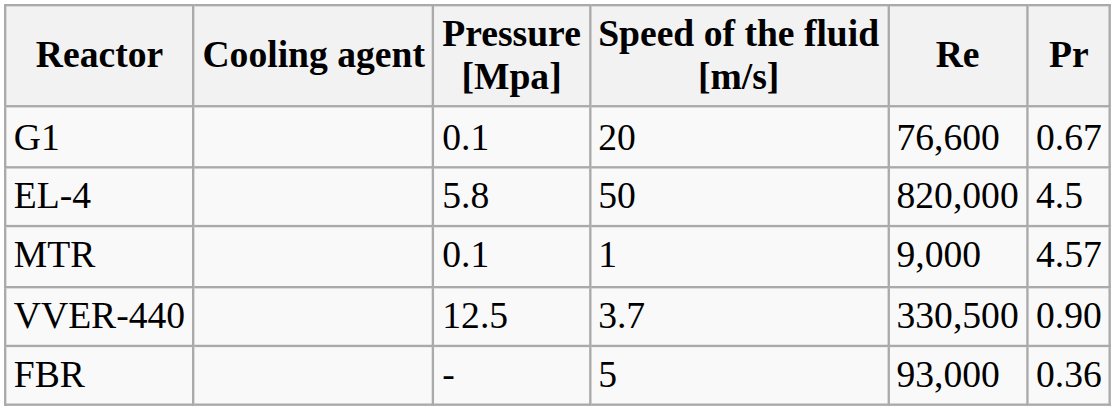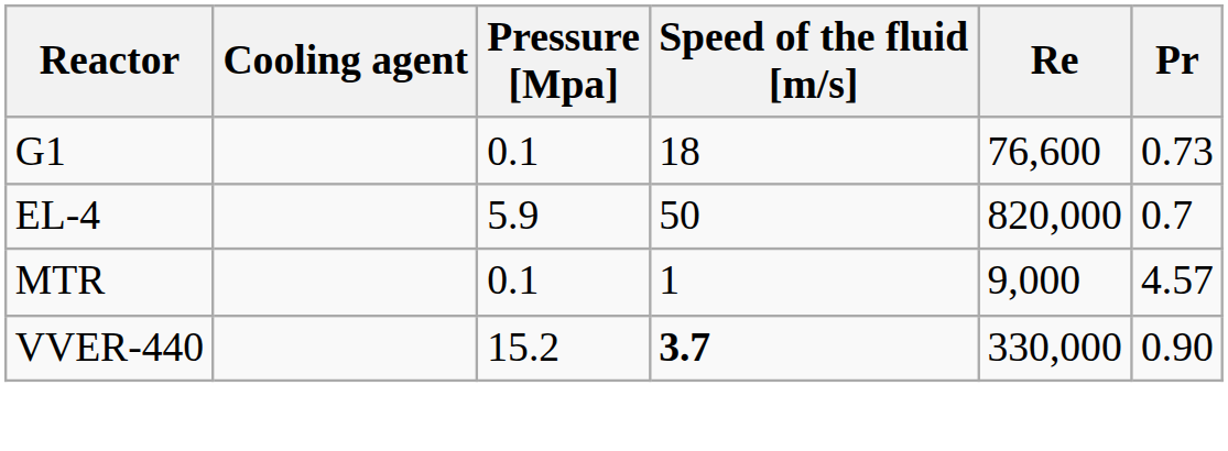G1 | Speed of the fluid [m/s]: 20 -> 18
G1 | Pr: 0.67 -> 0.73
EL-4 | Pressure [Mpa]: 5.8 -> 5.9
EL-4 | Pr: 4.5 -> 0.7
VVER-440 | Pressure [Mpa]: 12.5 -> 15.2
VVER-440 | Speed of the fluid [m/s]: normal -> bold
VVER-440 | Re: 330,500 -> 330,000
- row: FBR | - | 5 | 93,000 | 0.36
